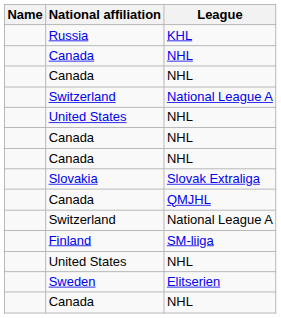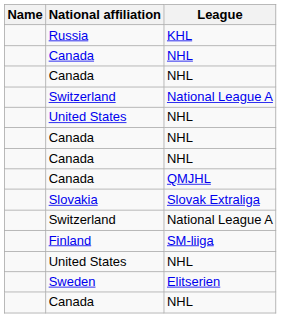rows swapped: Slovakia <-> Canada / QMJHL
